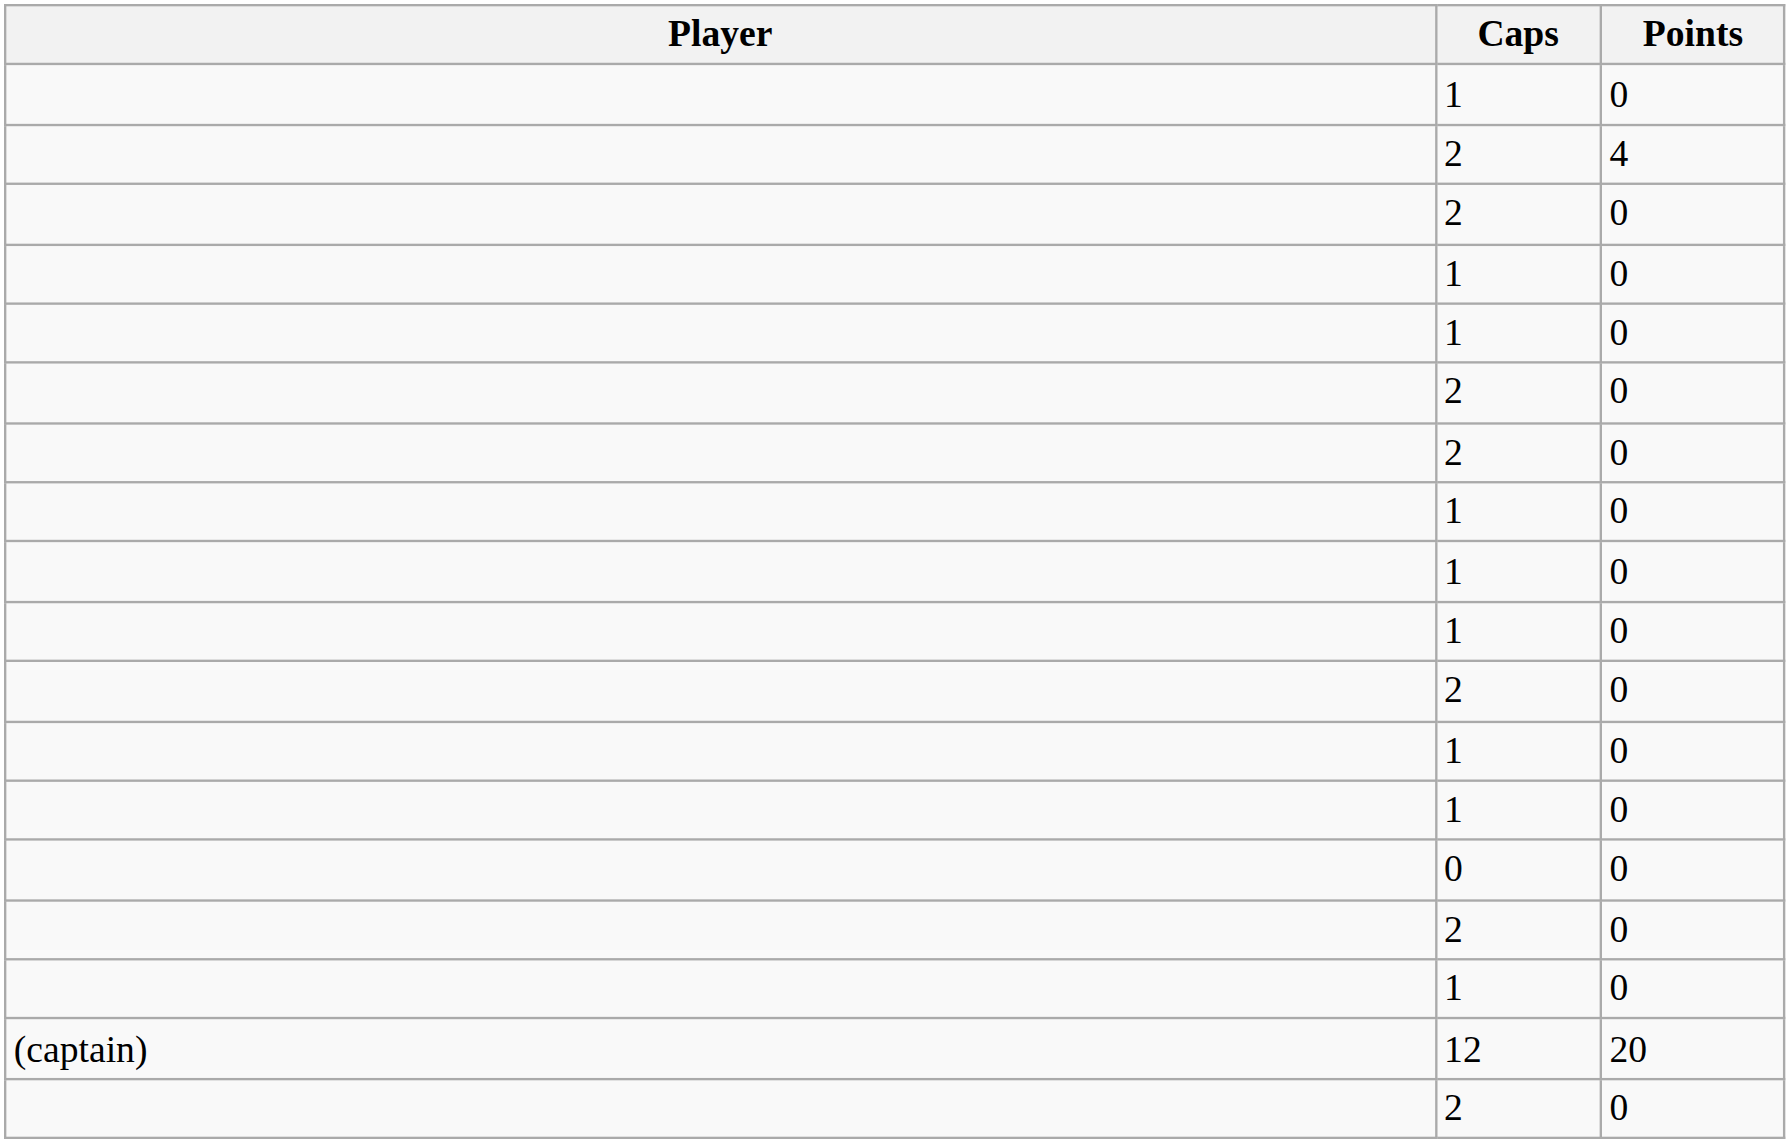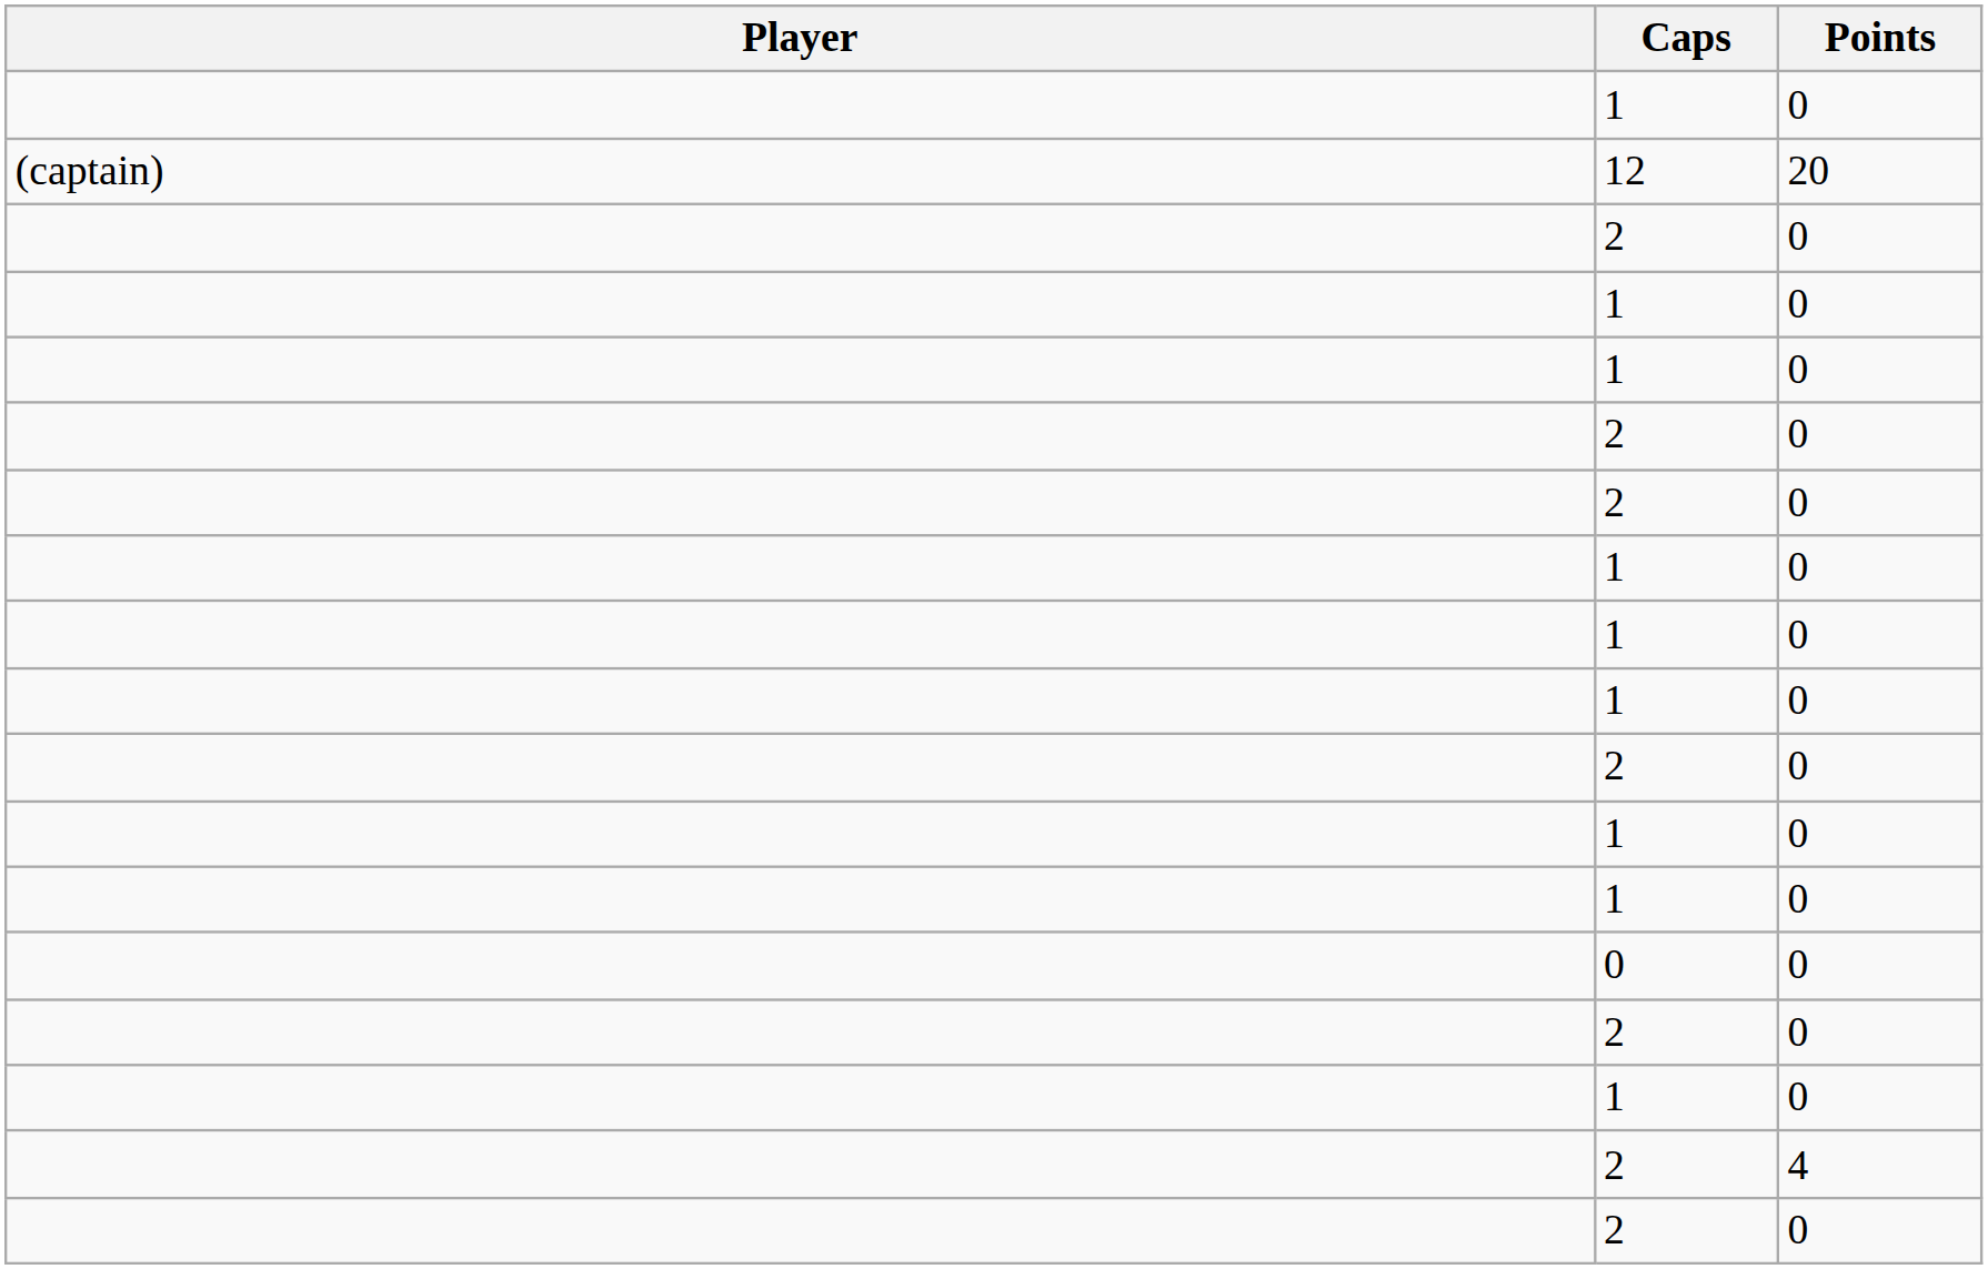rows swapped: 12 <-> 2 / 4
